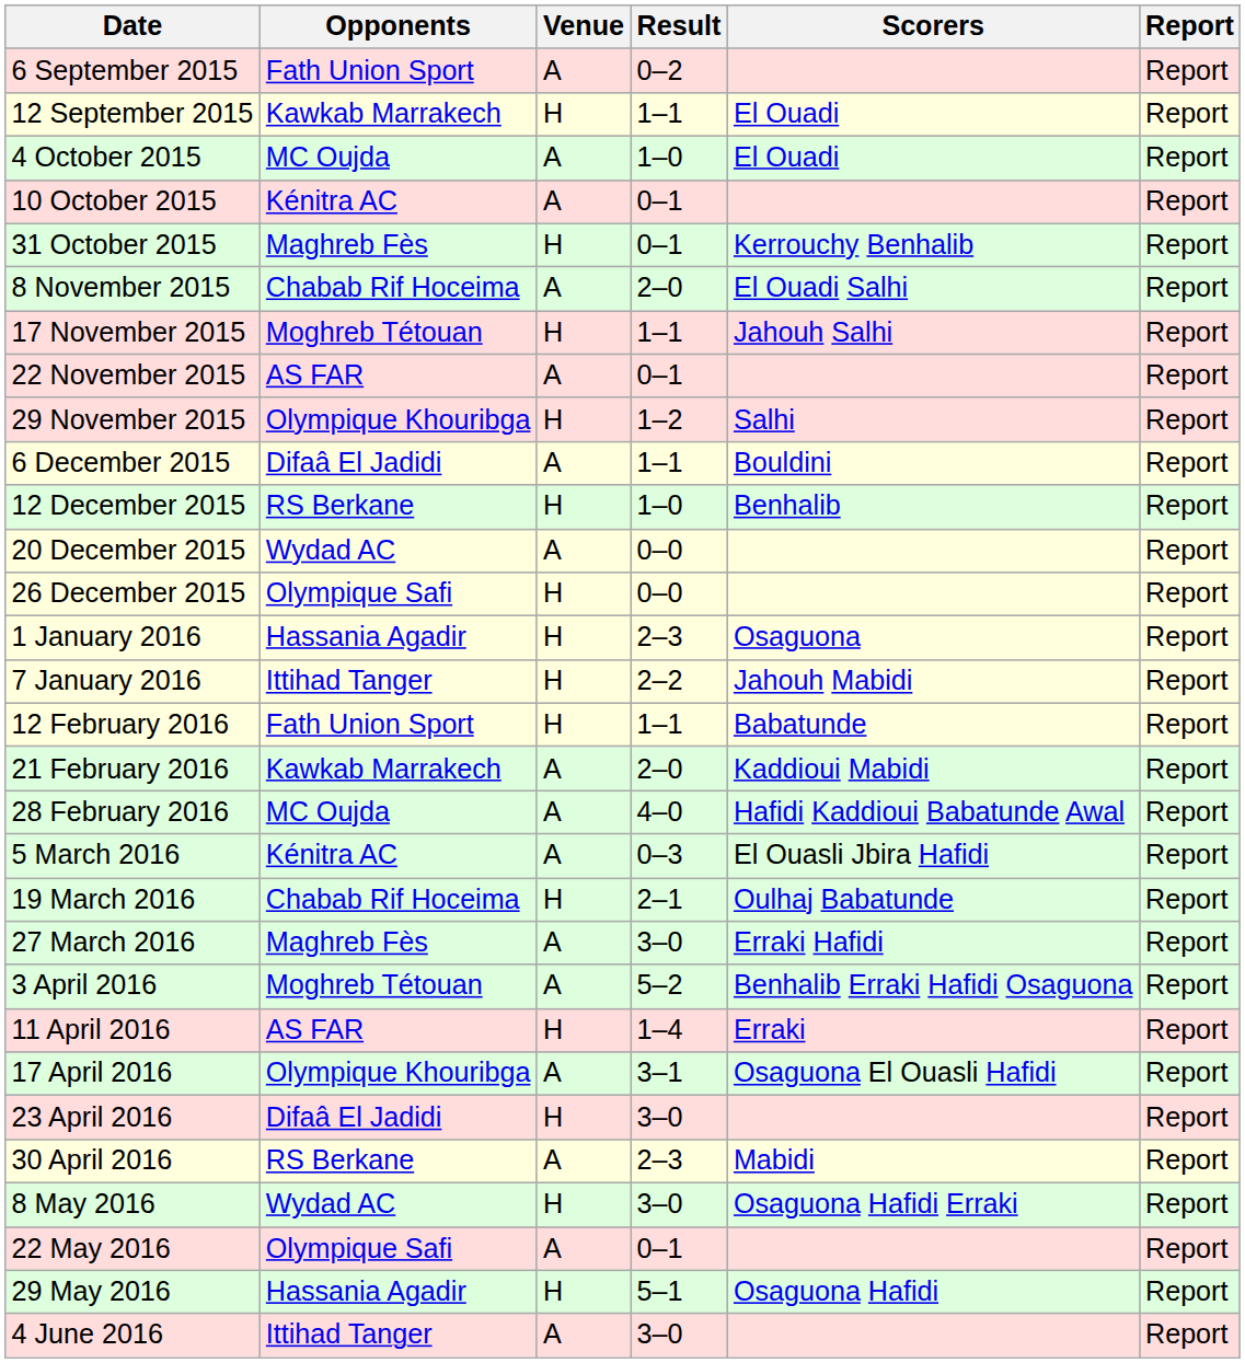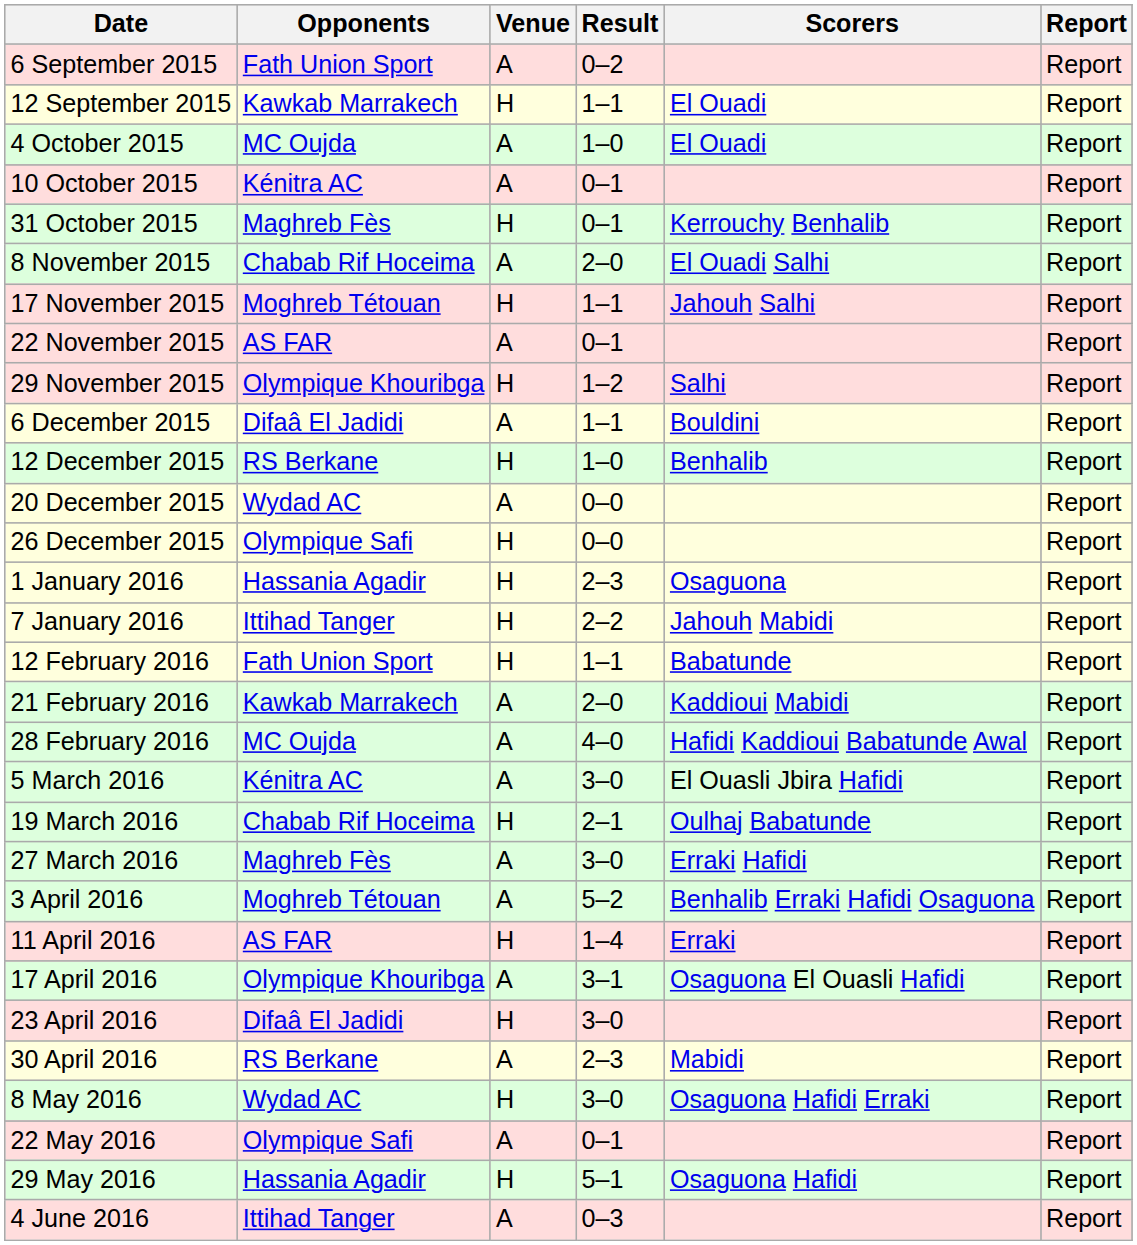5 March 2016 | Result: 0–3 -> 3–0
4 June 2016 | Result: 3–0 -> 0–3
